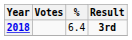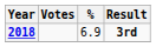2018 | %: 6.4 -> 6.9
